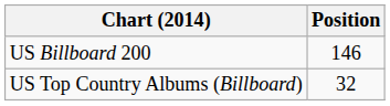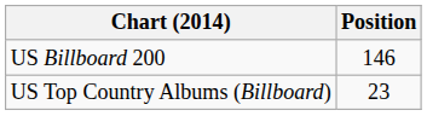US Top Country Albums (Billboard) | Position: 32 -> 23
